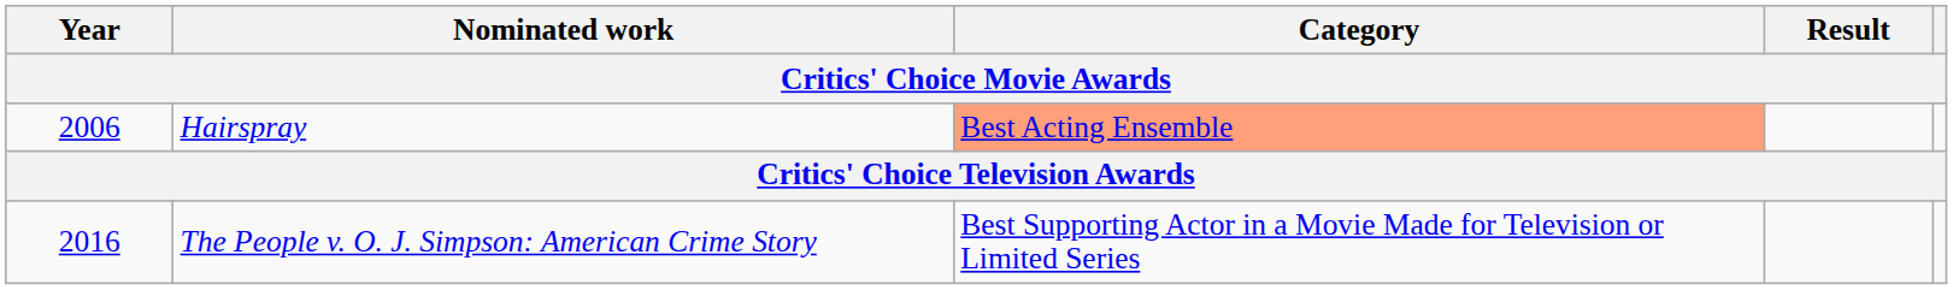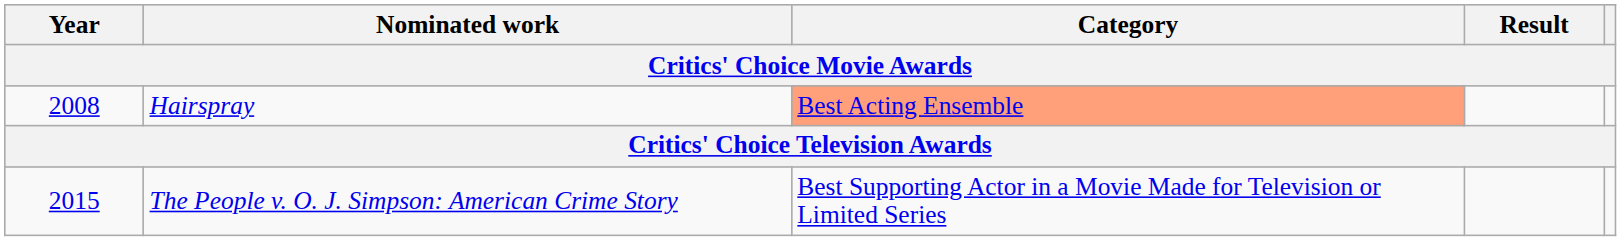Hairspray | Year: 2006 -> 2008
The People v. O. J. Simpson: American Crime Story | Year: 2016 -> 2015
